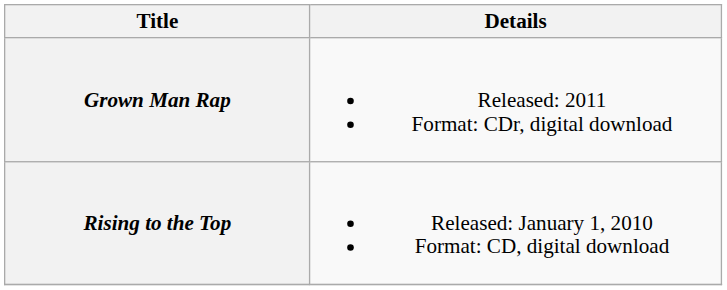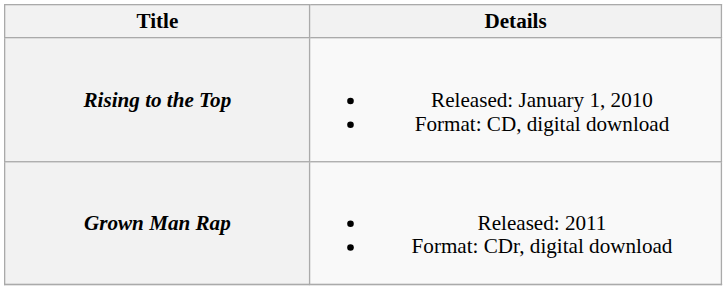rows swapped: Rising to the Top <-> Grown Man Rap
